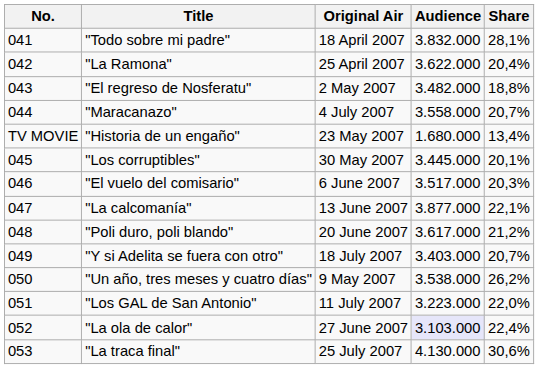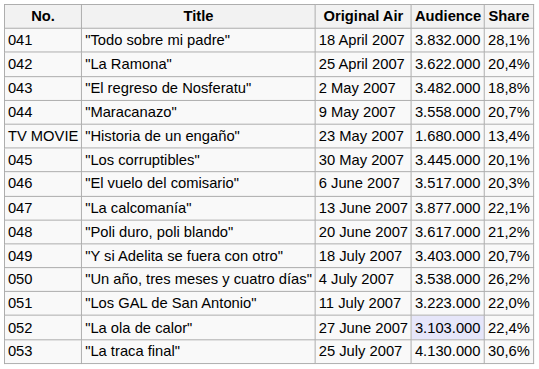"Maracanazo" | Original Air: 4 July 2007 -> 9 May 2007
"Un año, tres meses y cuatro días" | Original Air: 9 May 2007 -> 4 July 2007
